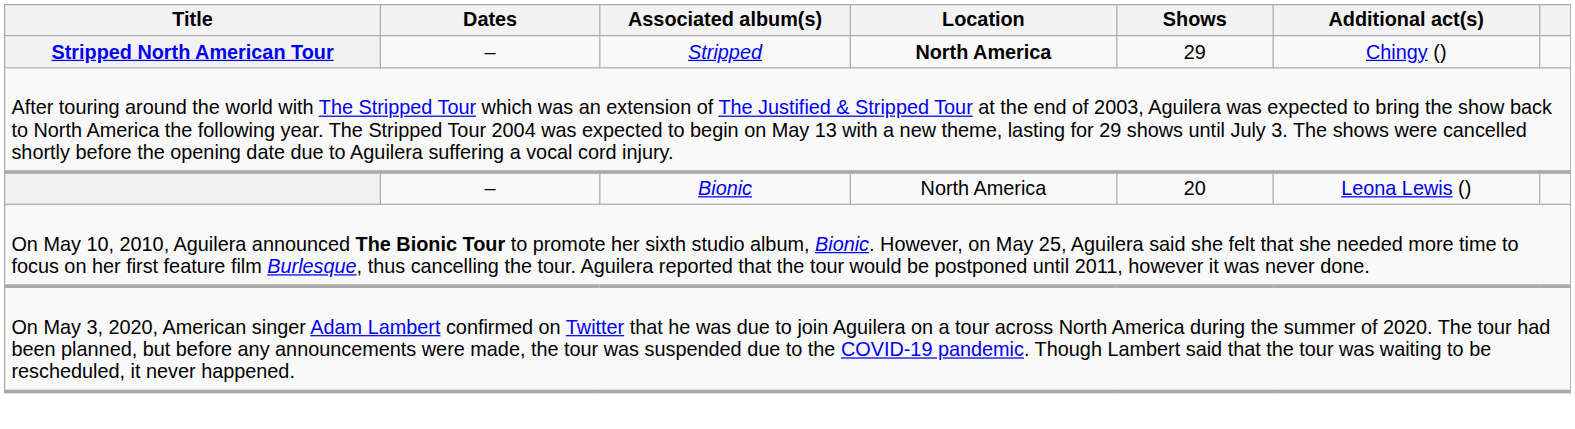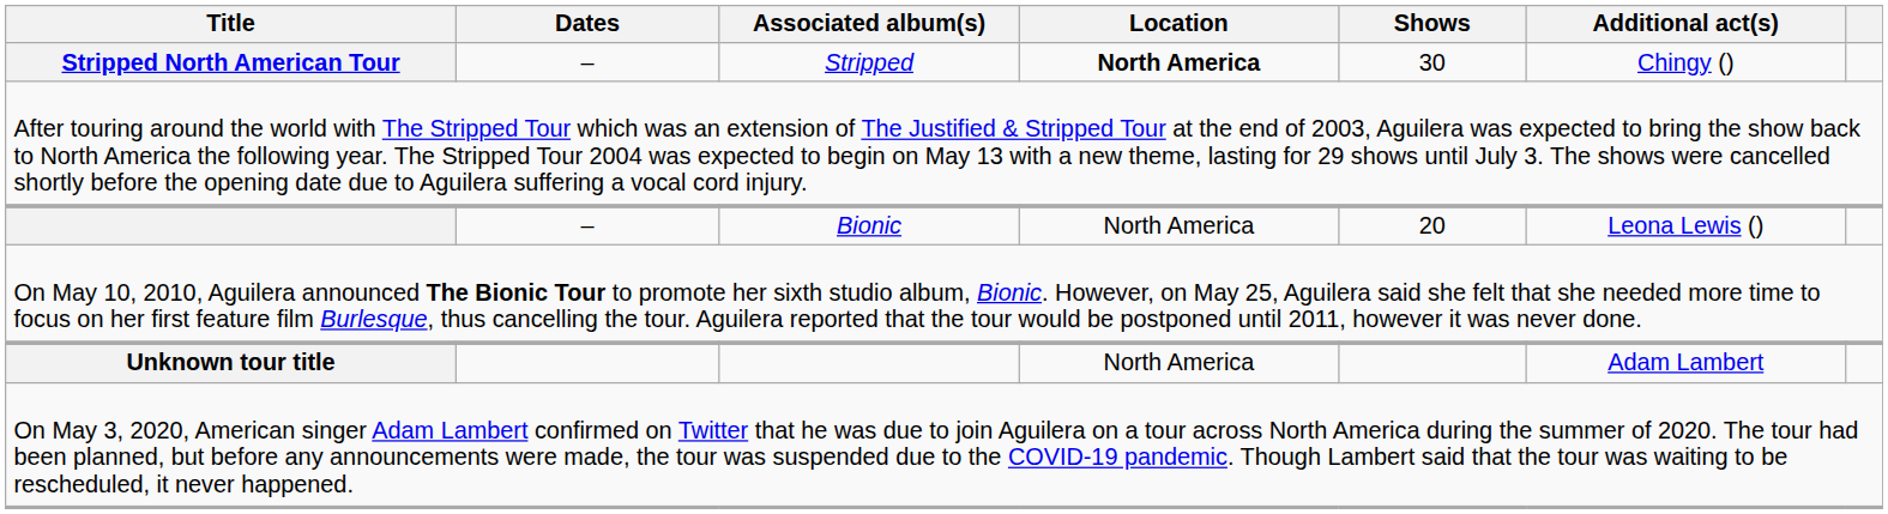Stripped North American Tour | Shows: 29 -> 30
+ row: Unknown tour title | North America | Adam Lambert
